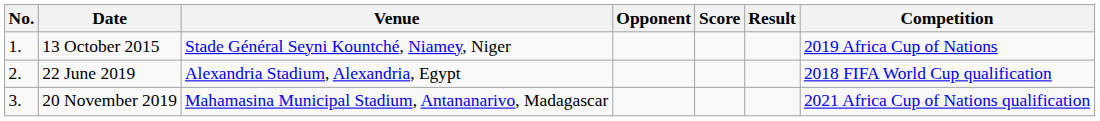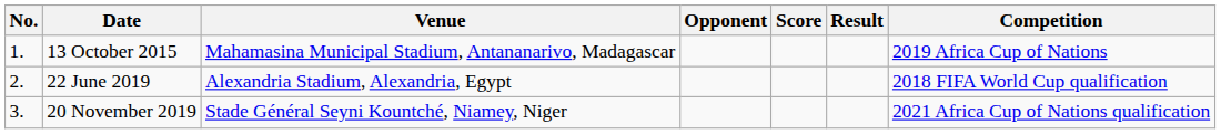13 October 2015 | Venue: Stade Général Seyni Kountché, Niamey, Niger -> Mahamasina Municipal Stadium, Antananarivo, Madagascar
20 November 2019 | Venue: Mahamasina Municipal Stadium, Antananarivo, Madagascar -> Stade Général Seyni Kountché, Niamey, Niger
